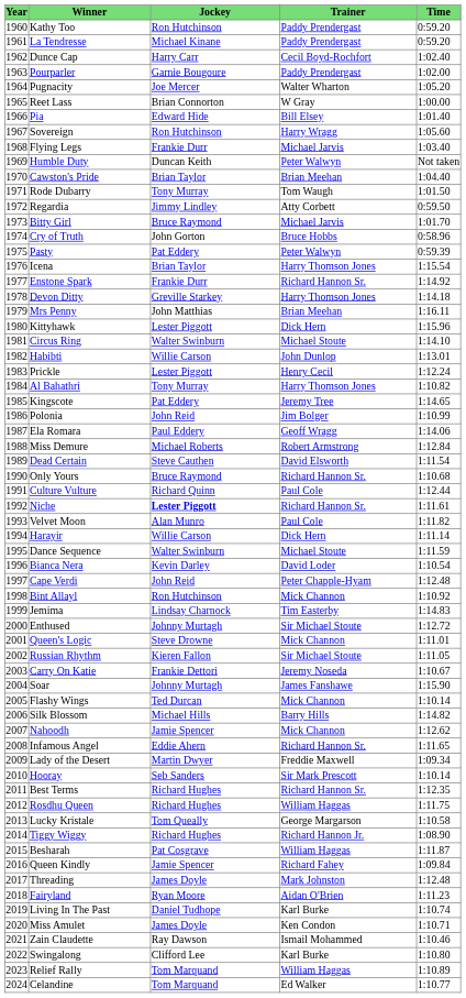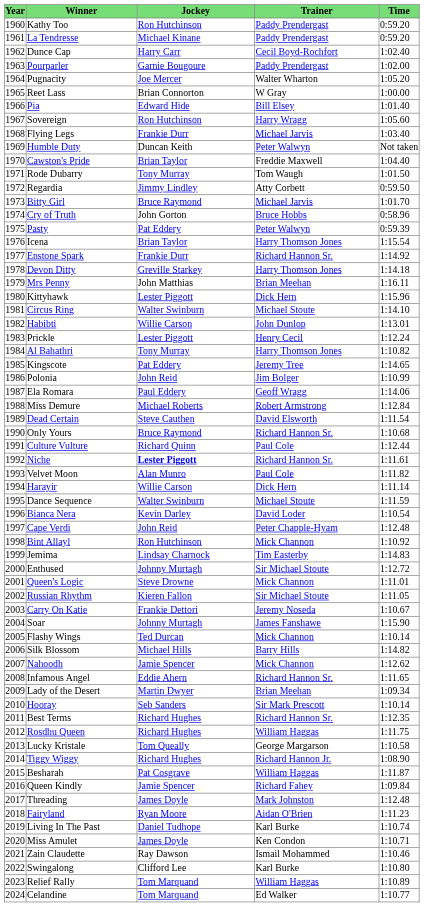Cawston's Pride | Trainer: Brian Meehan -> Freddie Maxwell
Lady of the Desert | Trainer: Freddie Maxwell -> Brian Meehan
